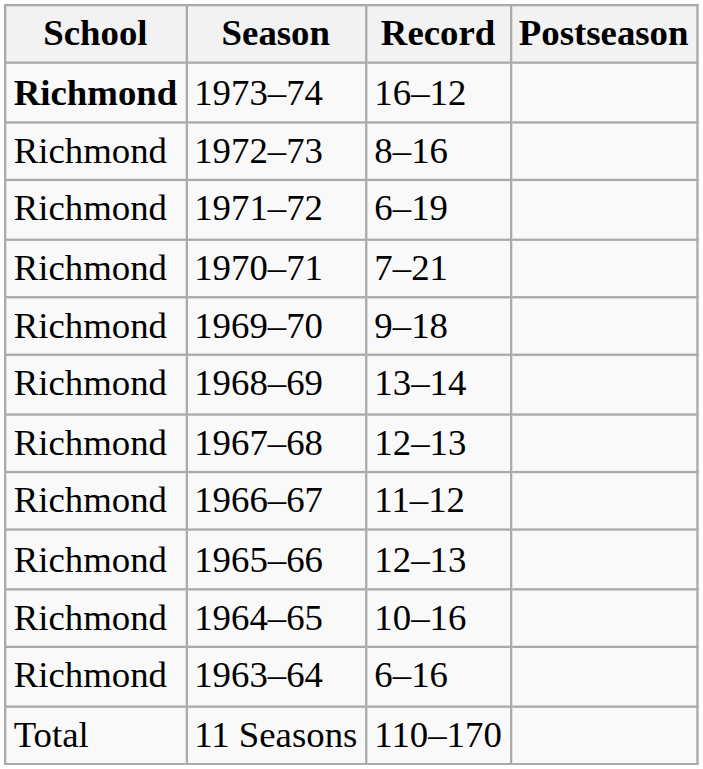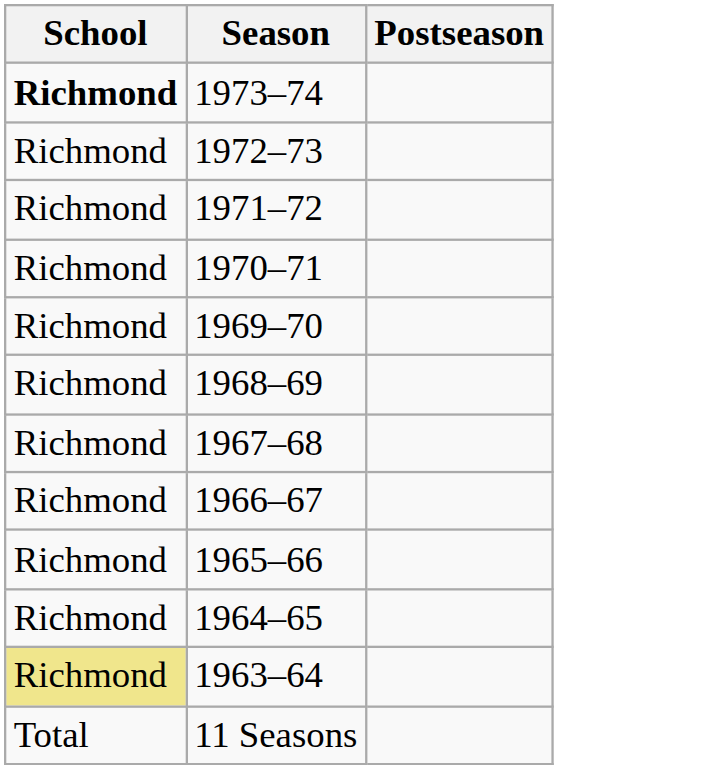- column: Record | 16–12 | 8–16 | 6–19 | 7–21 | 9–18 | 13–14 | 12–13 | 11–12 | 12–13 | 10–16 | 6–16 | 110–170
1963–64 | School: no background -> khaki background
